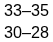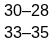rows swapped: 33–35 <-> 30–28
